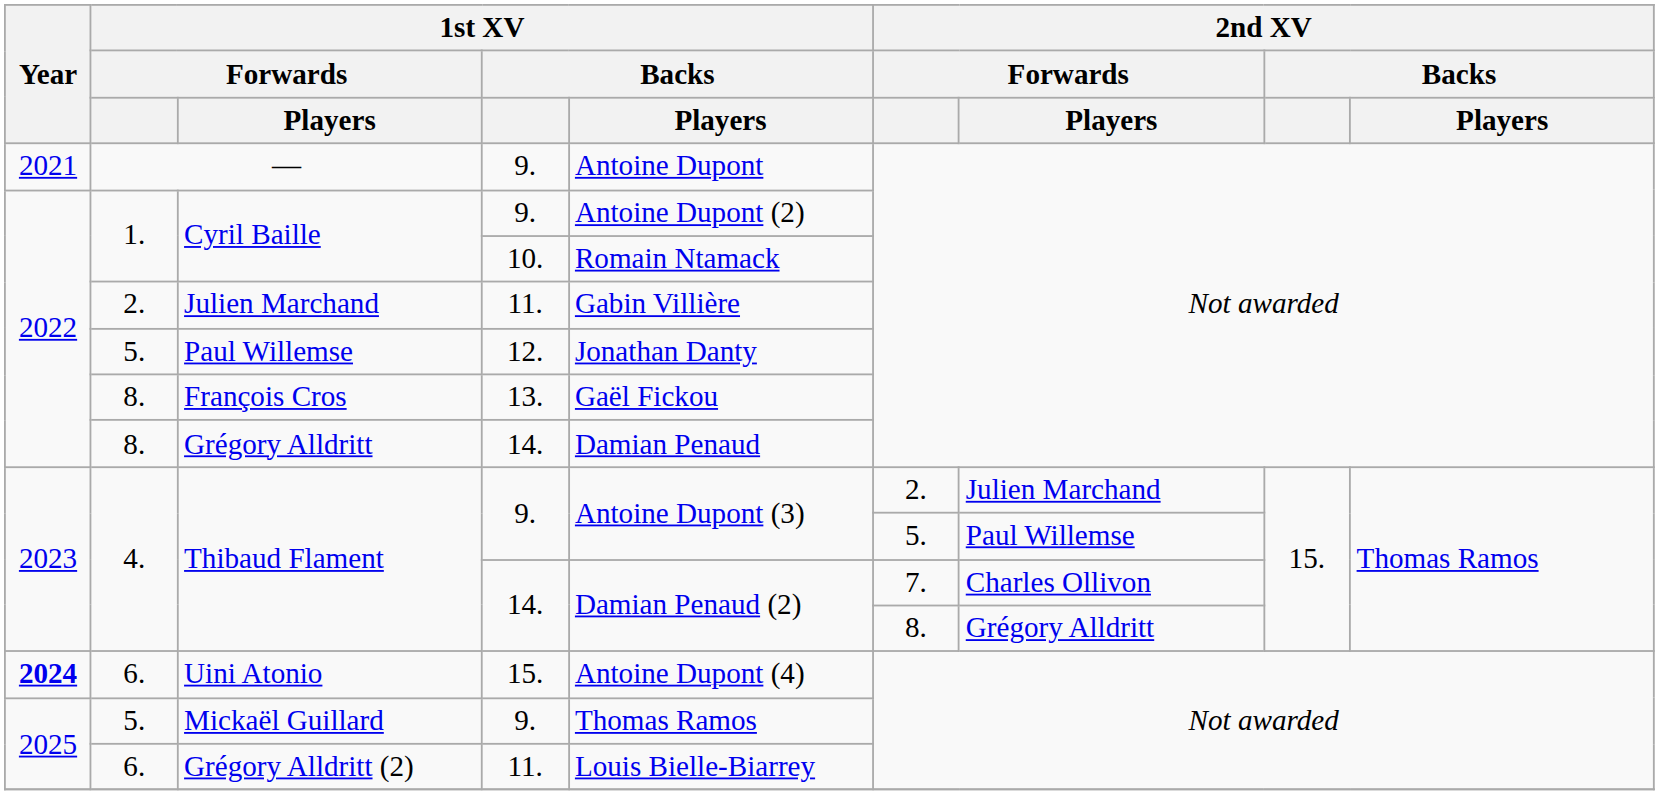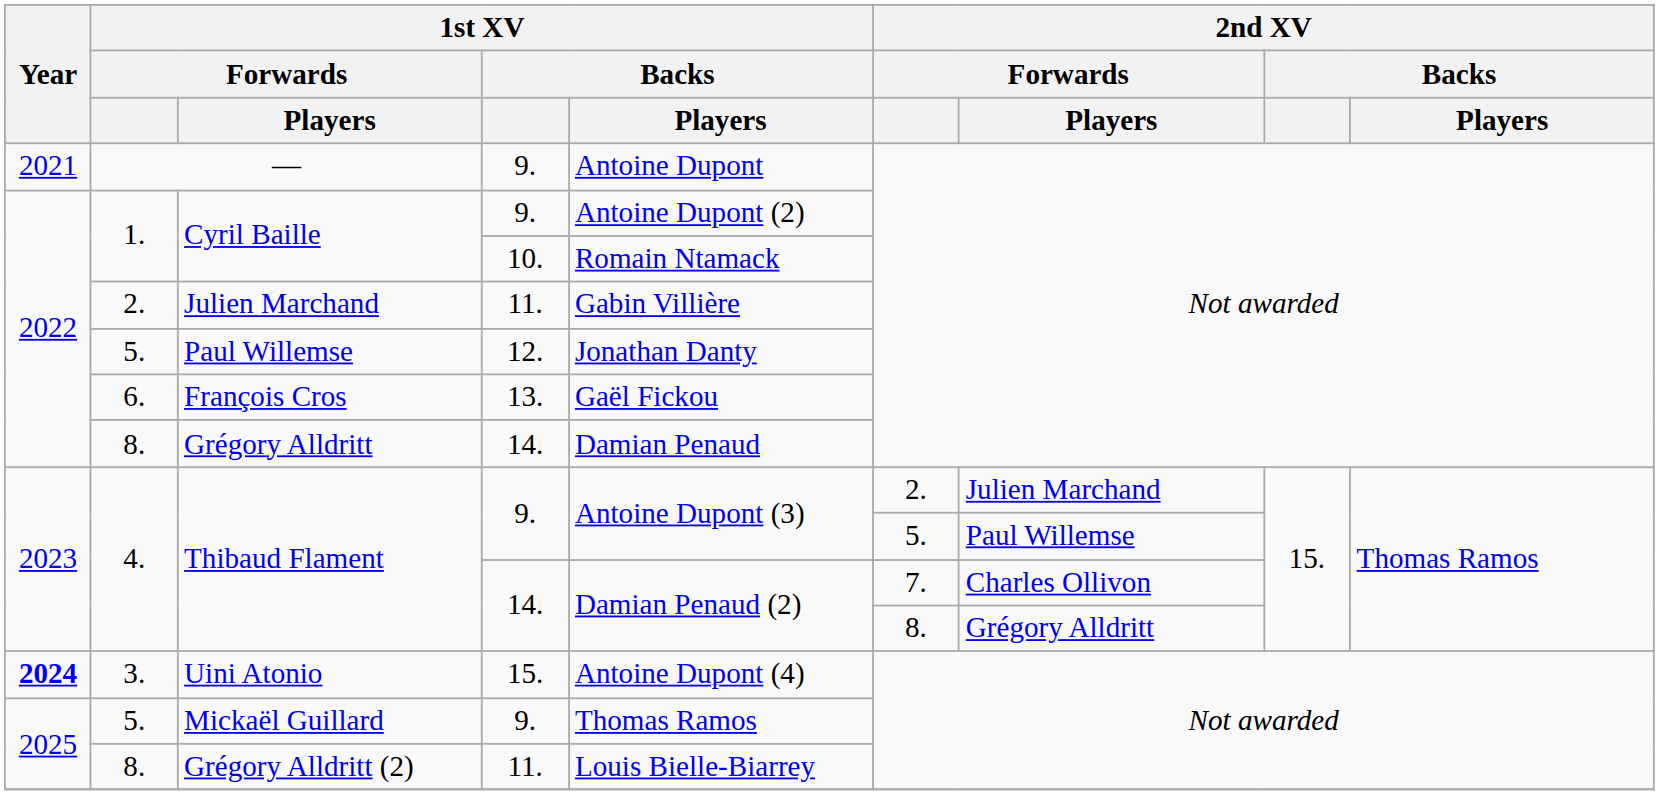François Cros | 1st XV / Forwards: 8. -> 6.
Uini Atonio | 1st XV / Forwards: 6. -> 3.
Grégory Alldritt (2) | 1st XV / Forwards: 6. -> 8.
